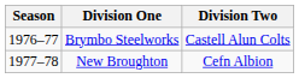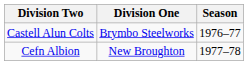columns swapped: Season <-> Division Two
